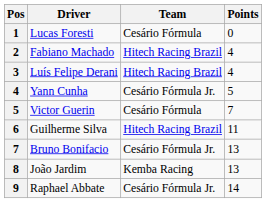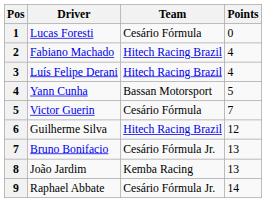Yann Cunha | Team: Cesário Fórmula Jr. -> Bassan Motorsport
Guilherme Silva | Points: 11 -> 12
